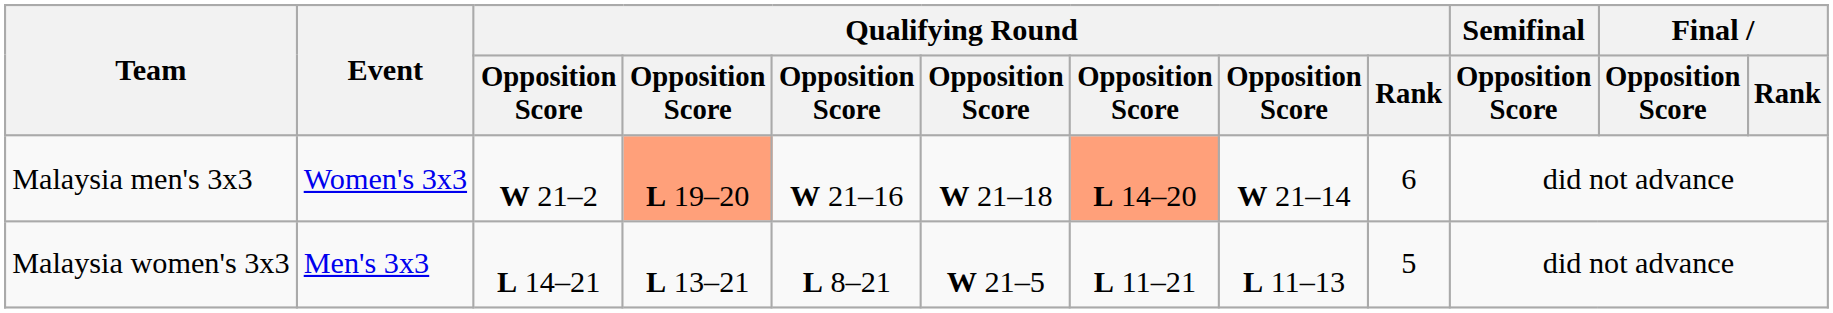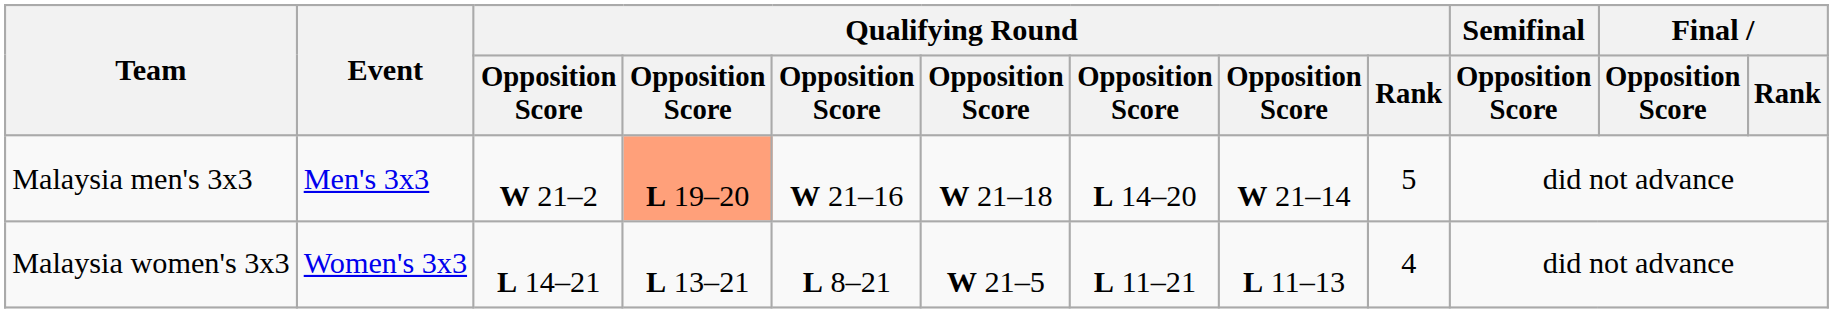Malaysia men's 3x3 | Event: Women's 3x3 -> Men's 3x3
Malaysia men's 3x3 | column 7: lightsalmon background -> no background
Malaysia men's 3x3 | Qualifying Round / Rank: 6 -> 5
Malaysia women's 3x3 | Event: Men's 3x3 -> Women's 3x3
Malaysia women's 3x3 | Qualifying Round / Rank: 5 -> 4
